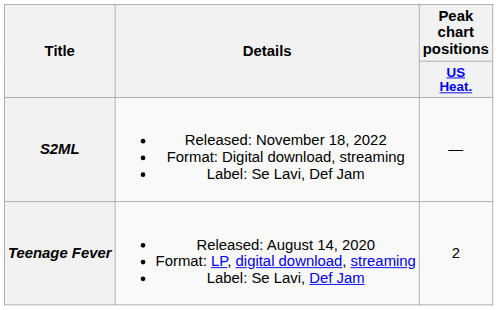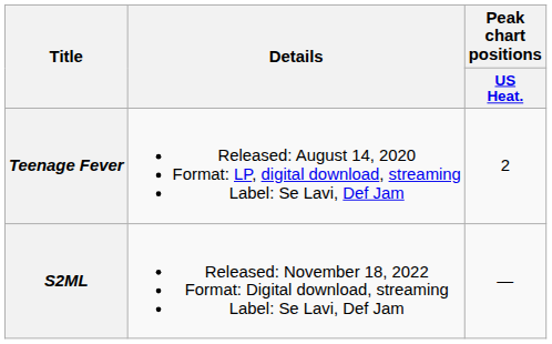rows swapped: Teenage Fever <-> S2ML
